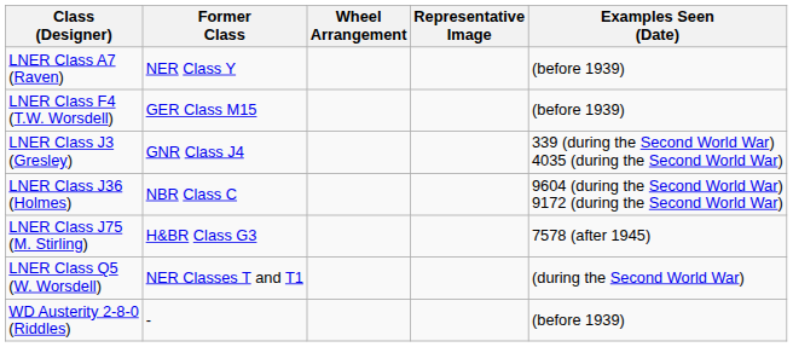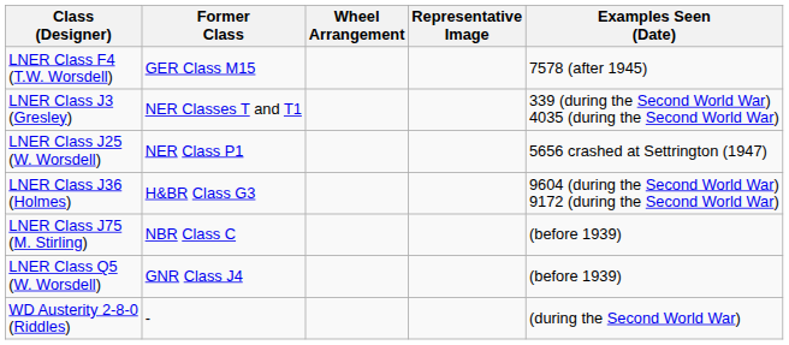- row: LNER Class A7 (Raven) | NER Class Y | (before 1939)
LNER Class F4 (T.W. Worsdell) | Examples Seen (Date): (before 1939) -> 7578 (after 1945)
LNER Class J3 (Gresley) | Former Class: GNR Class J4 -> NER Classes T and T1
+ row: LNER Class J25 (W. Worsdell) | NER Class P1 | 5656 crashed at Settrington (1947)
LNER Class J36 (Holmes) | Former Class: NBR Class C -> H&BR Class G3
LNER Class J75 (M. Stirling) | Former Class: H&BR Class G3 -> NBR Class C
LNER Class J75 (M. Stirling) | Examples Seen (Date): 7578 (after 1945) -> (before 1939)
LNER Class Q5 (W. Worsdell) | Former Class: NER Classes T and T1 -> GNR Class J4
LNER Class Q5 (W. Worsdell) | Examples Seen (Date): (during the Second World War) -> (before 1939)
WD Austerity 2-8-0 (Riddles) | Examples Seen (Date): (before 1939) -> (during the Second World War)
